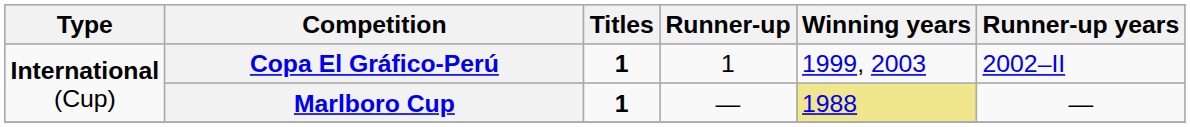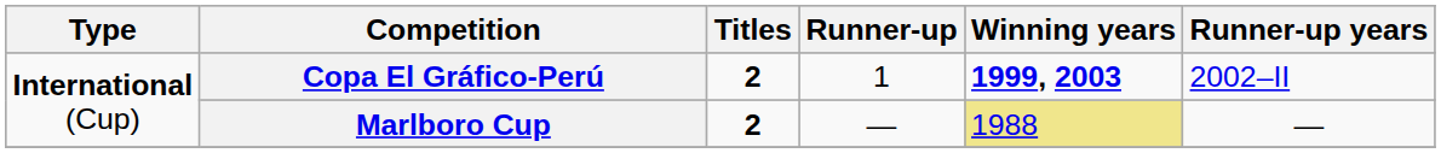Copa El Gráfico-Perú | Titles: 1 -> 2
Copa El Gráfico-Perú | Winning years: normal -> bold
Marlboro Cup | Titles: 1 -> 2
